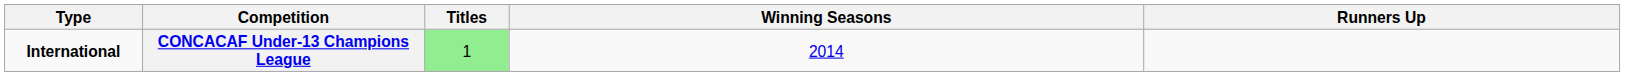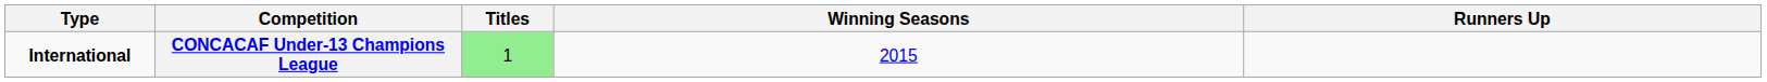CONCACAF Under-13 Champions League | Winning Seasons: 2014 -> 2015
